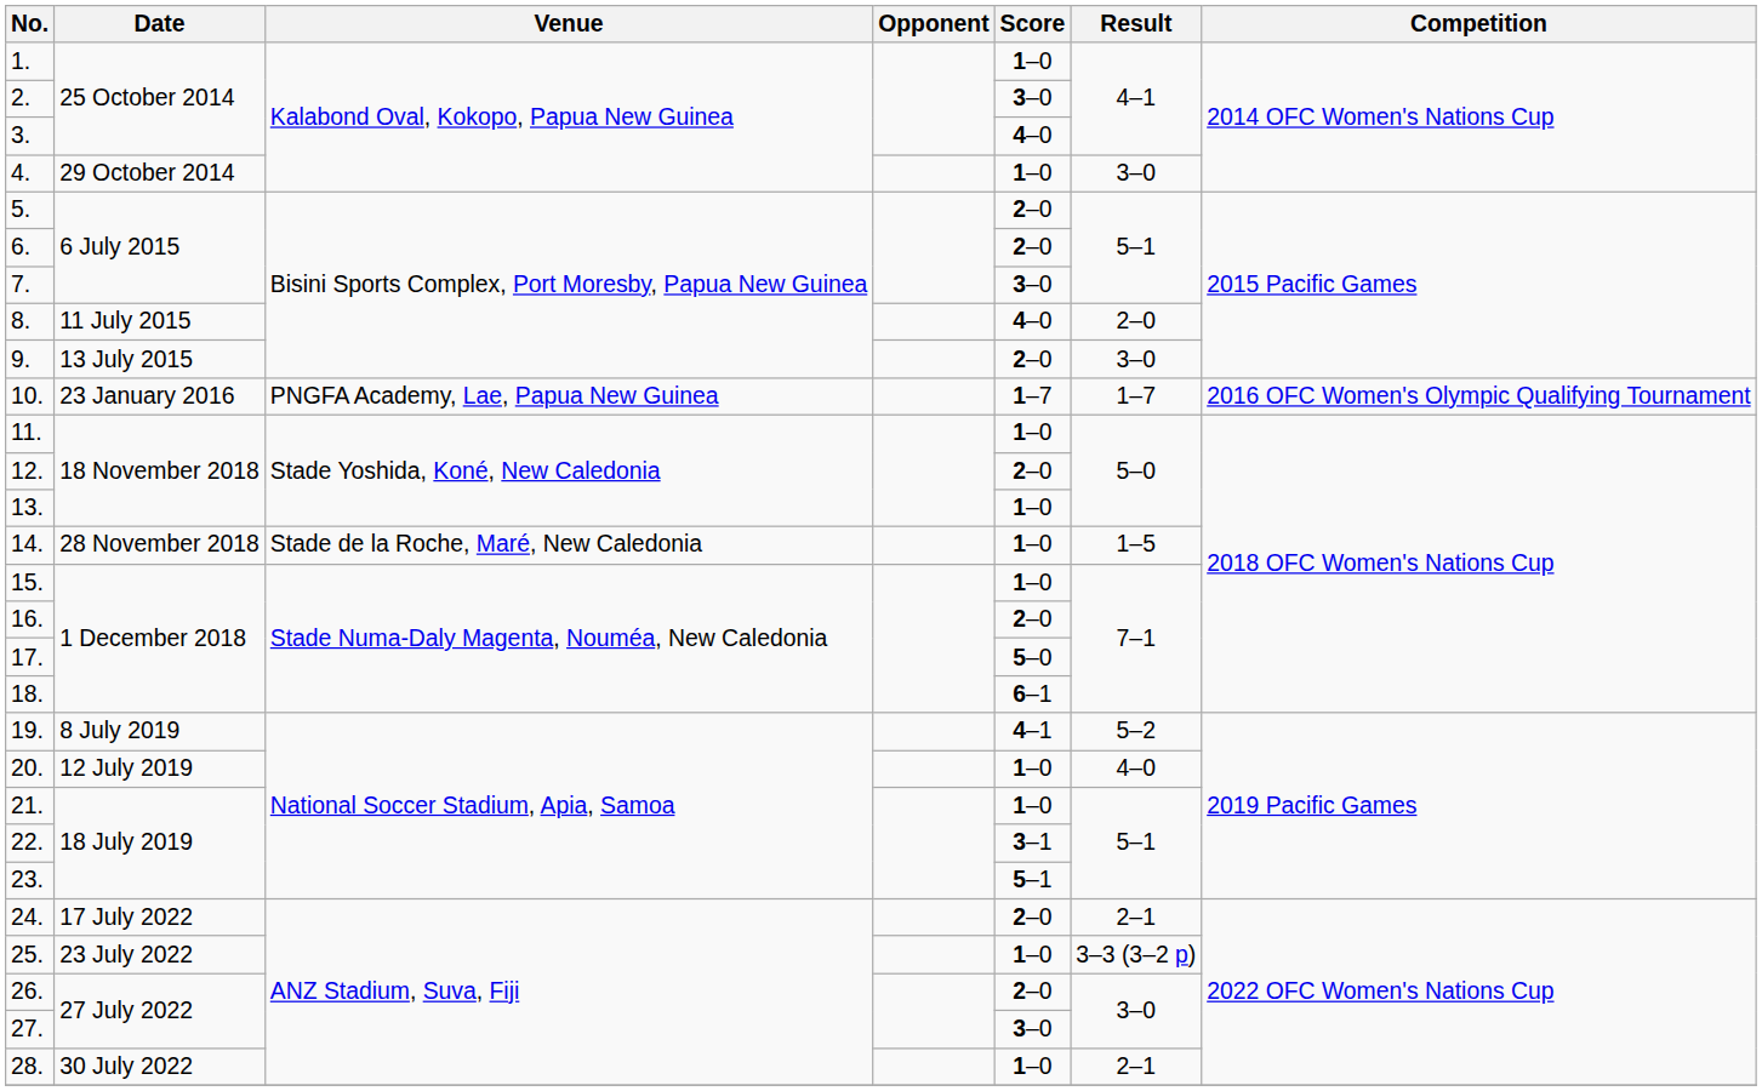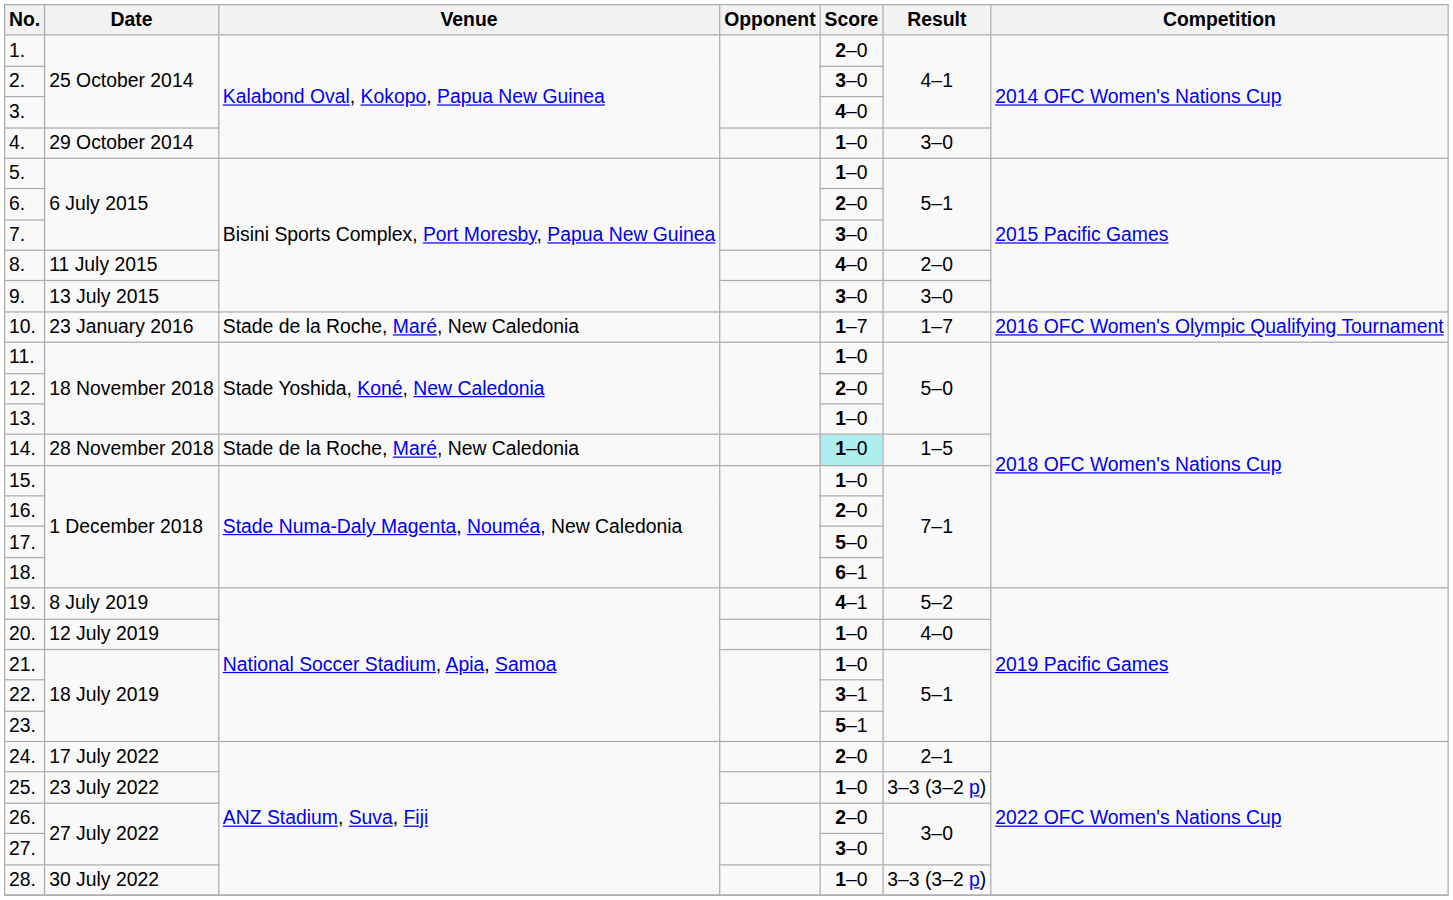1. | Score: 1–0 -> 2–0
5. | Score: 2–0 -> 1–0
9. | Score: 2–0 -> 3–0
10. | Venue: PNGFA Academy, Lae, Papua New Guinea -> Stade de la Roche, Maré, New Caledonia
14. | Score: no background -> paleturquoise background
28. | Result: 2–1 -> 3–3 (3–2 p)
